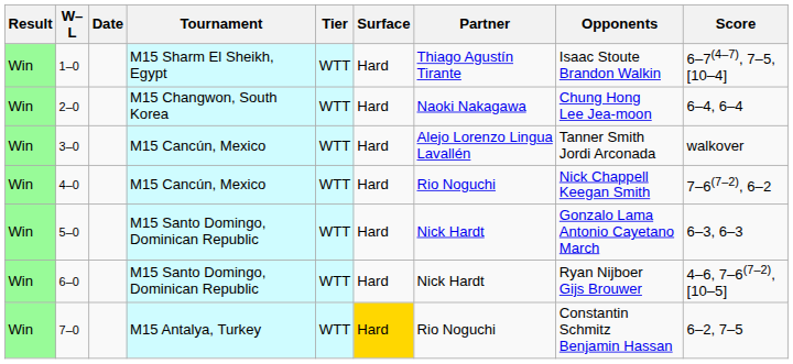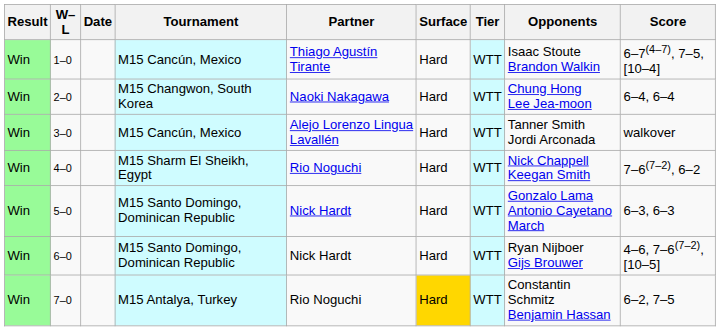columns swapped: Tier <-> Partner
1–0 | Tournament: M15 Sharm El Sheikh, Egypt -> M15 Cancún, Mexico
4–0 | Tournament: M15 Cancún, Mexico -> M15 Sharm El Sheikh, Egypt
